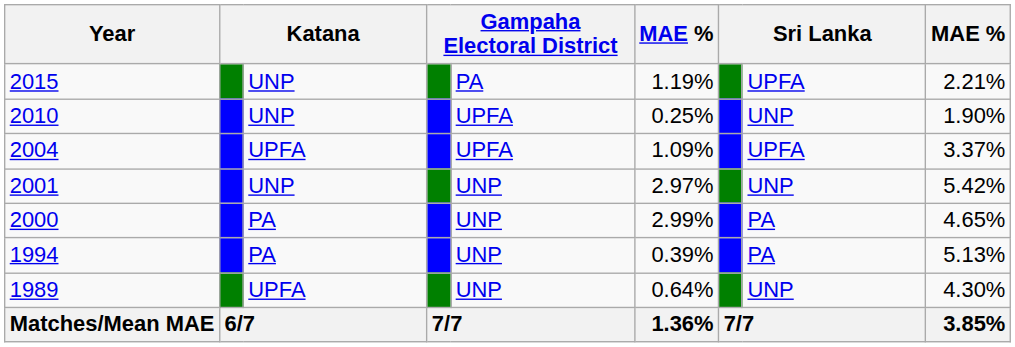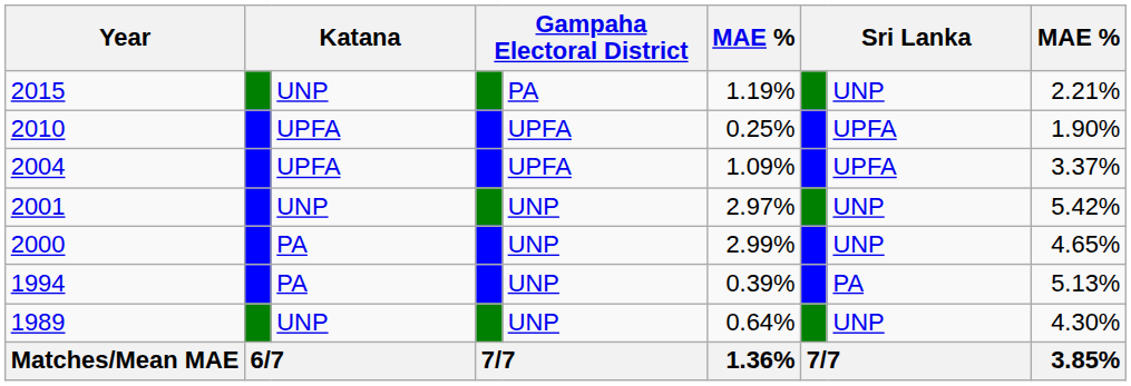2015 | column 8: UPFA -> UNP
2010 | column 3: UNP -> UPFA
2010 | column 8: UNP -> UPFA
2000 | column 8: PA -> UNP
1989 | column 3: UPFA -> UNP
